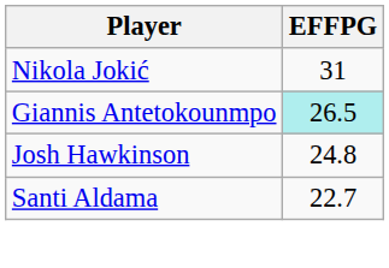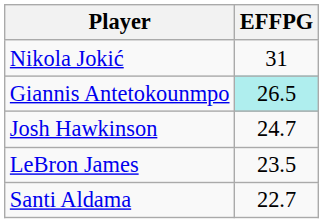Josh Hawkinson | EFFPG: 24.8 -> 24.7
+ row: LeBron James | 23.5
